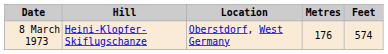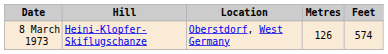8 March 1973 | Metres: 176 -> 126
